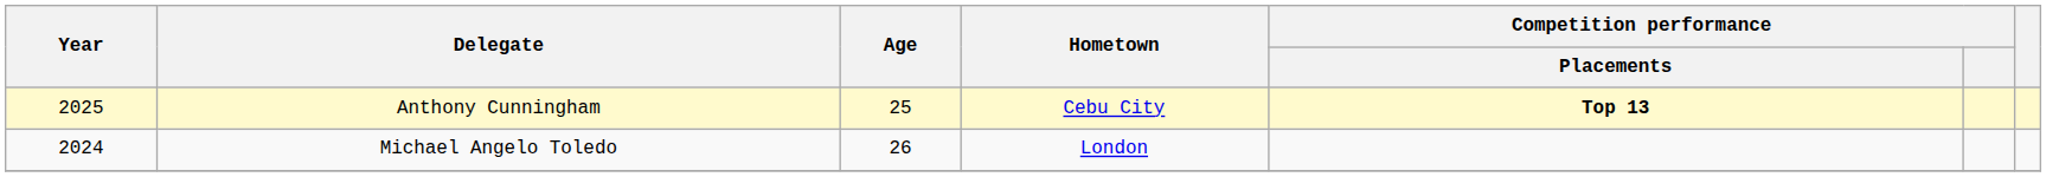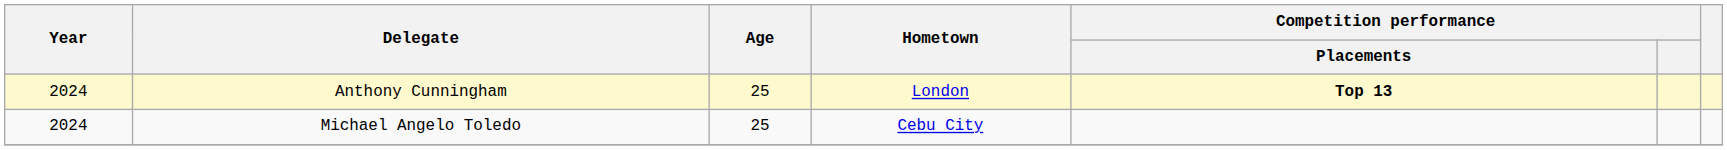Anthony Cunningham | Year: 2025 -> 2024
Anthony Cunningham | Hometown: Cebu City -> London
Michael Angelo Toledo | Age: 26 -> 25
Michael Angelo Toledo | Hometown: London -> Cebu City
